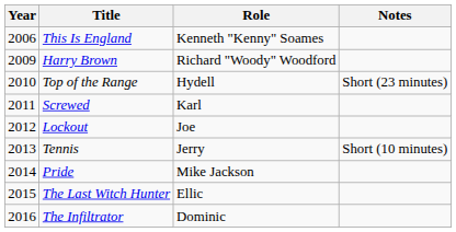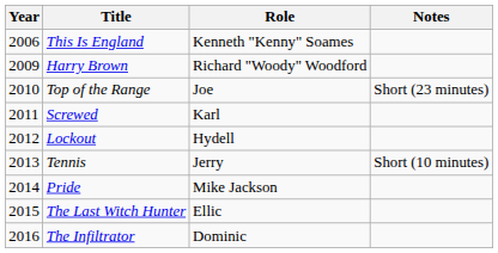Top of the Range | Role: Hydell -> Joe
Lockout | Role: Joe -> Hydell
